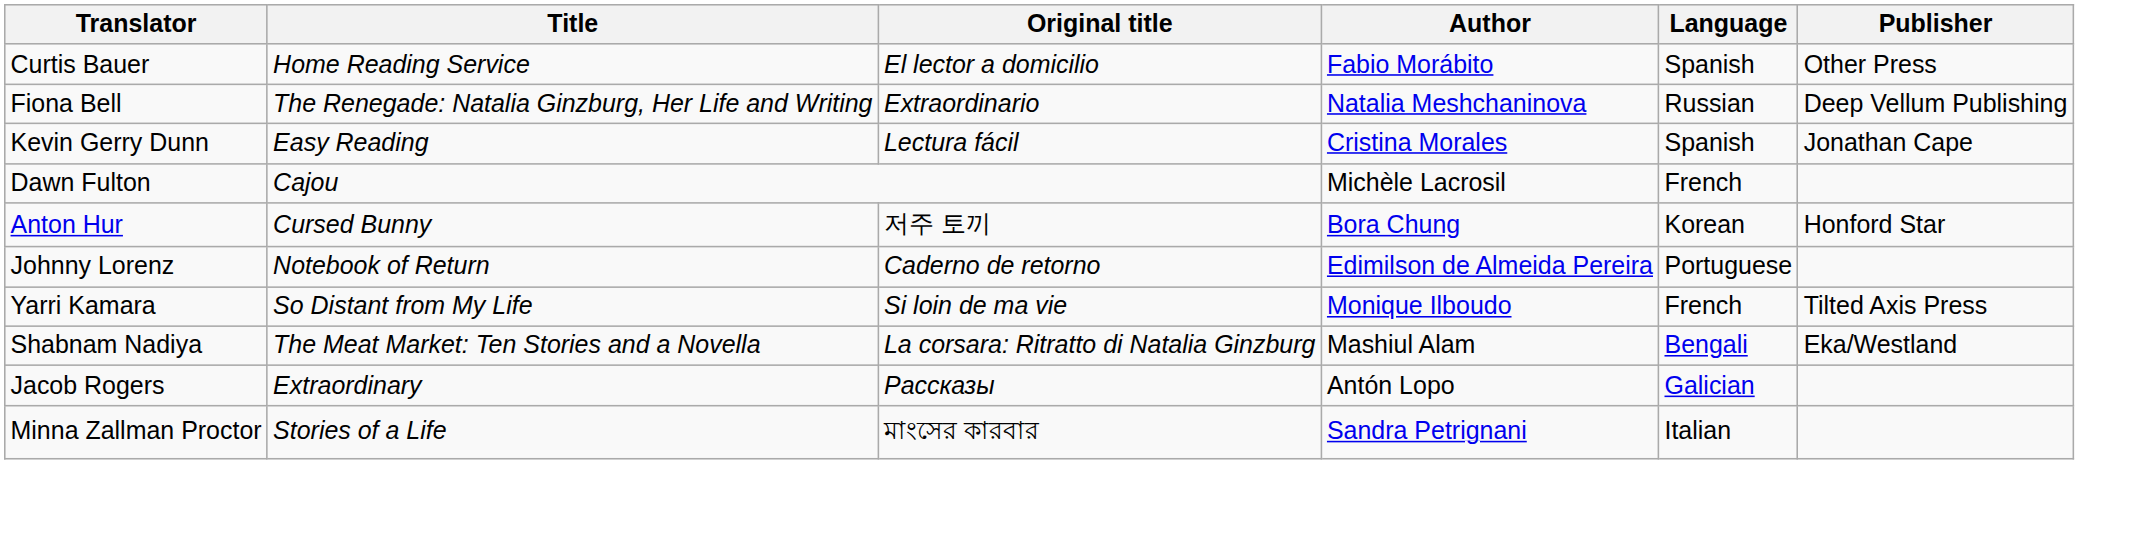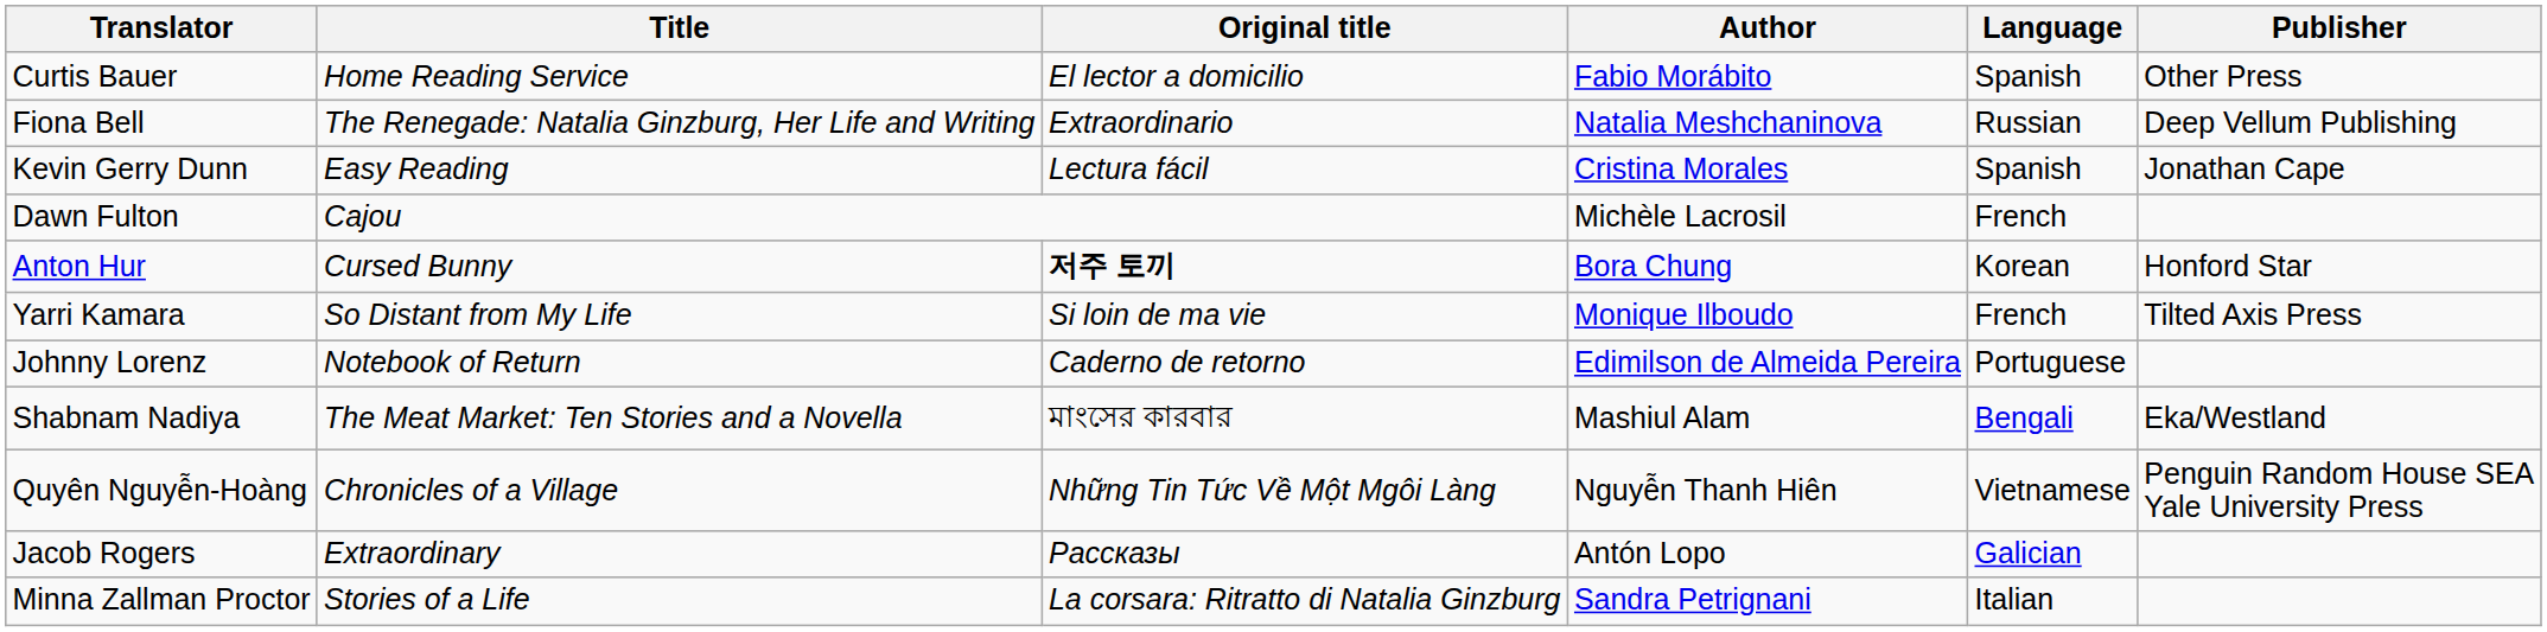Anton Hur | Original title: normal -> bold
rows swapped: Yarri Kamara <-> Johnny Lorenz
Shabnam Nadiya | Original title: La corsara: Ritratto di Natalia Ginzburg -> মাংসের কারবার
+ row: Quyên Nguyễn-Hoàng | Chronicles of a Village | Những Tin Tức Về Một Mgôi Làng | Nguyễn Thanh Hiên | Vietnamese | Penguin Random House SEA Yale University Press
Minna Zallman Proctor | Original title: মাংসের কারবার -> La corsara: Ritratto di Natalia Ginzburg
